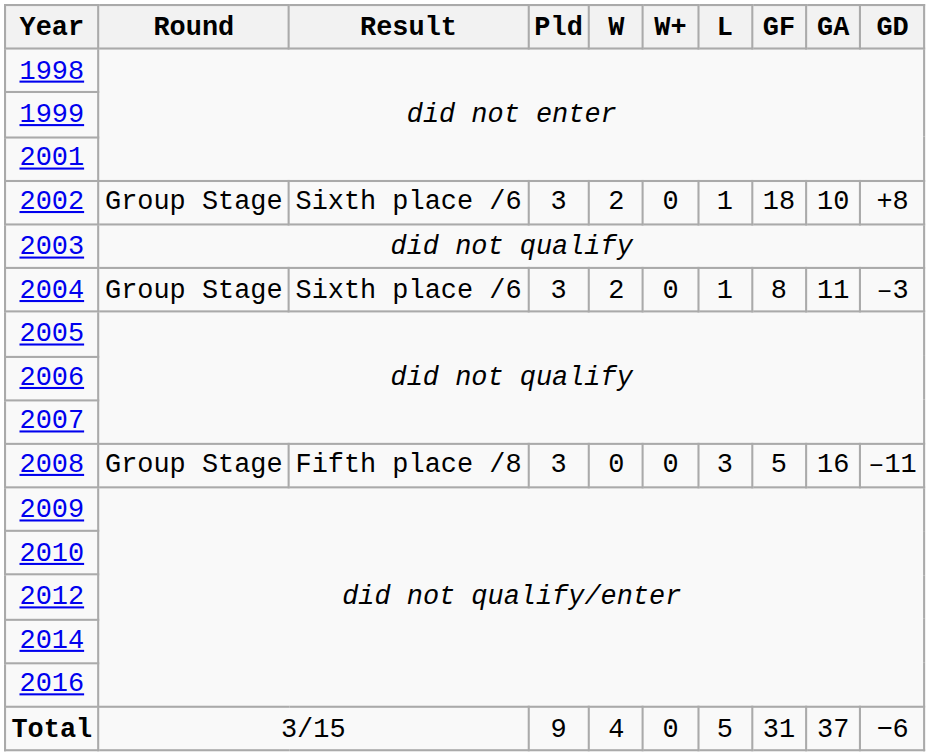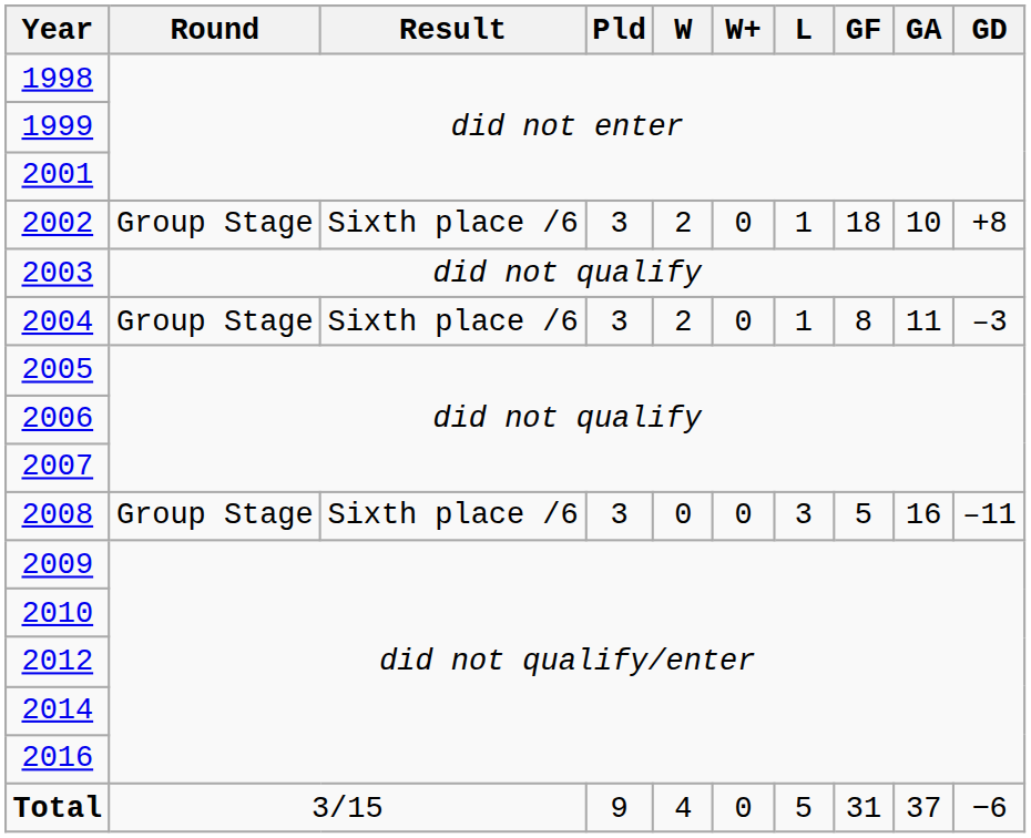2008 | Result: Fifth place /8 -> Sixth place /6
